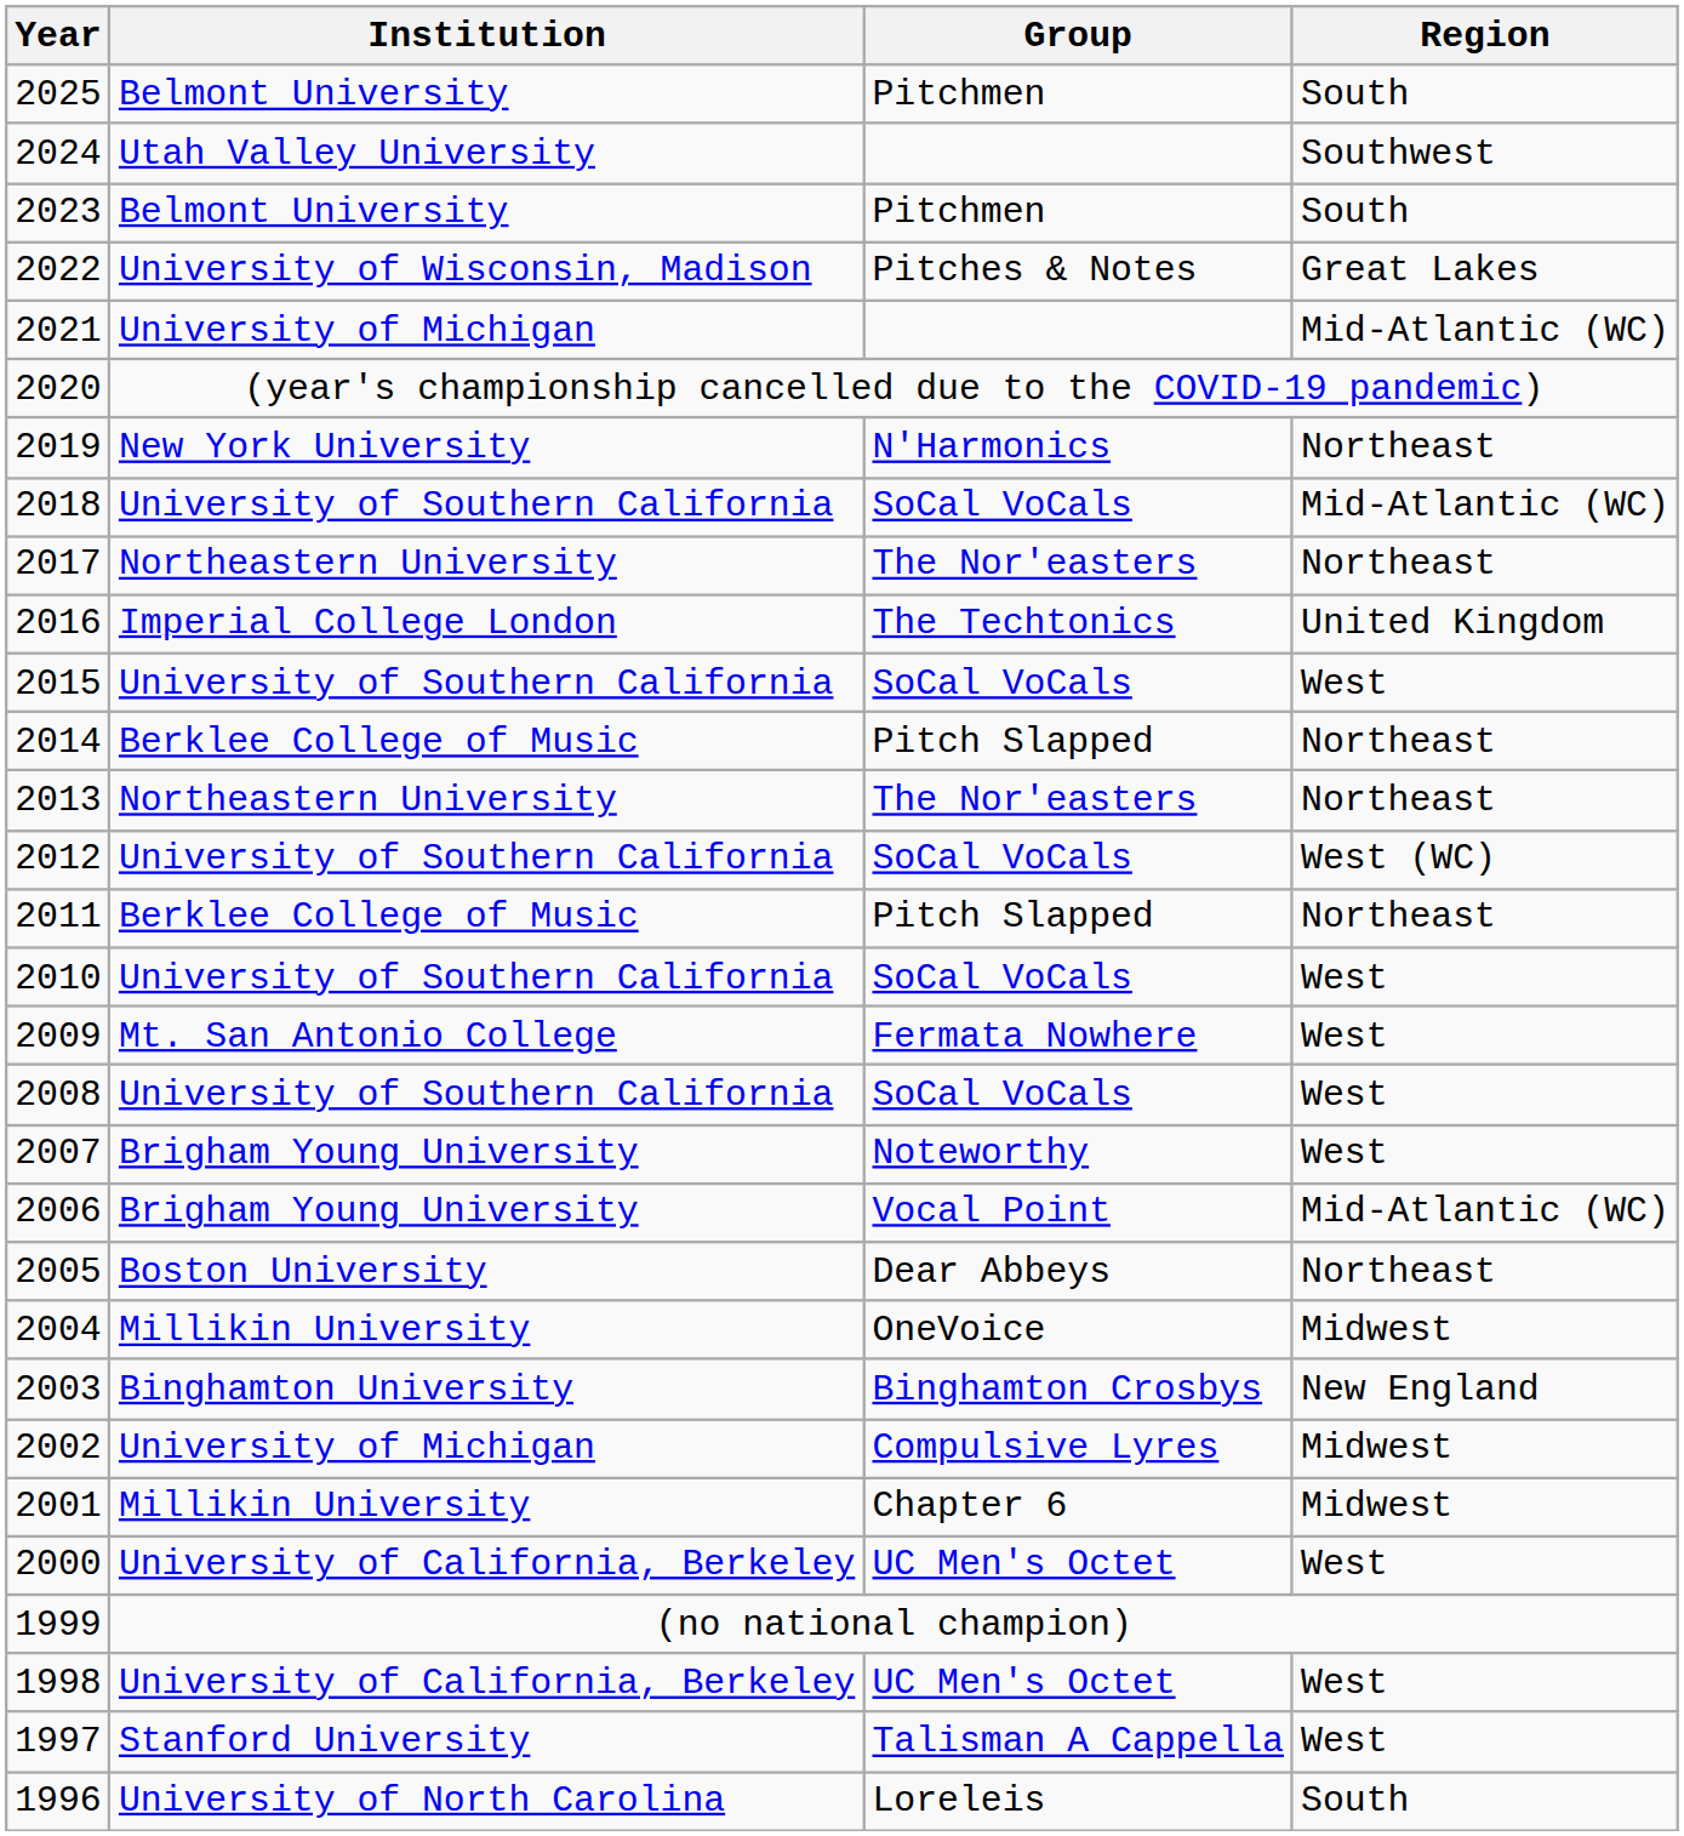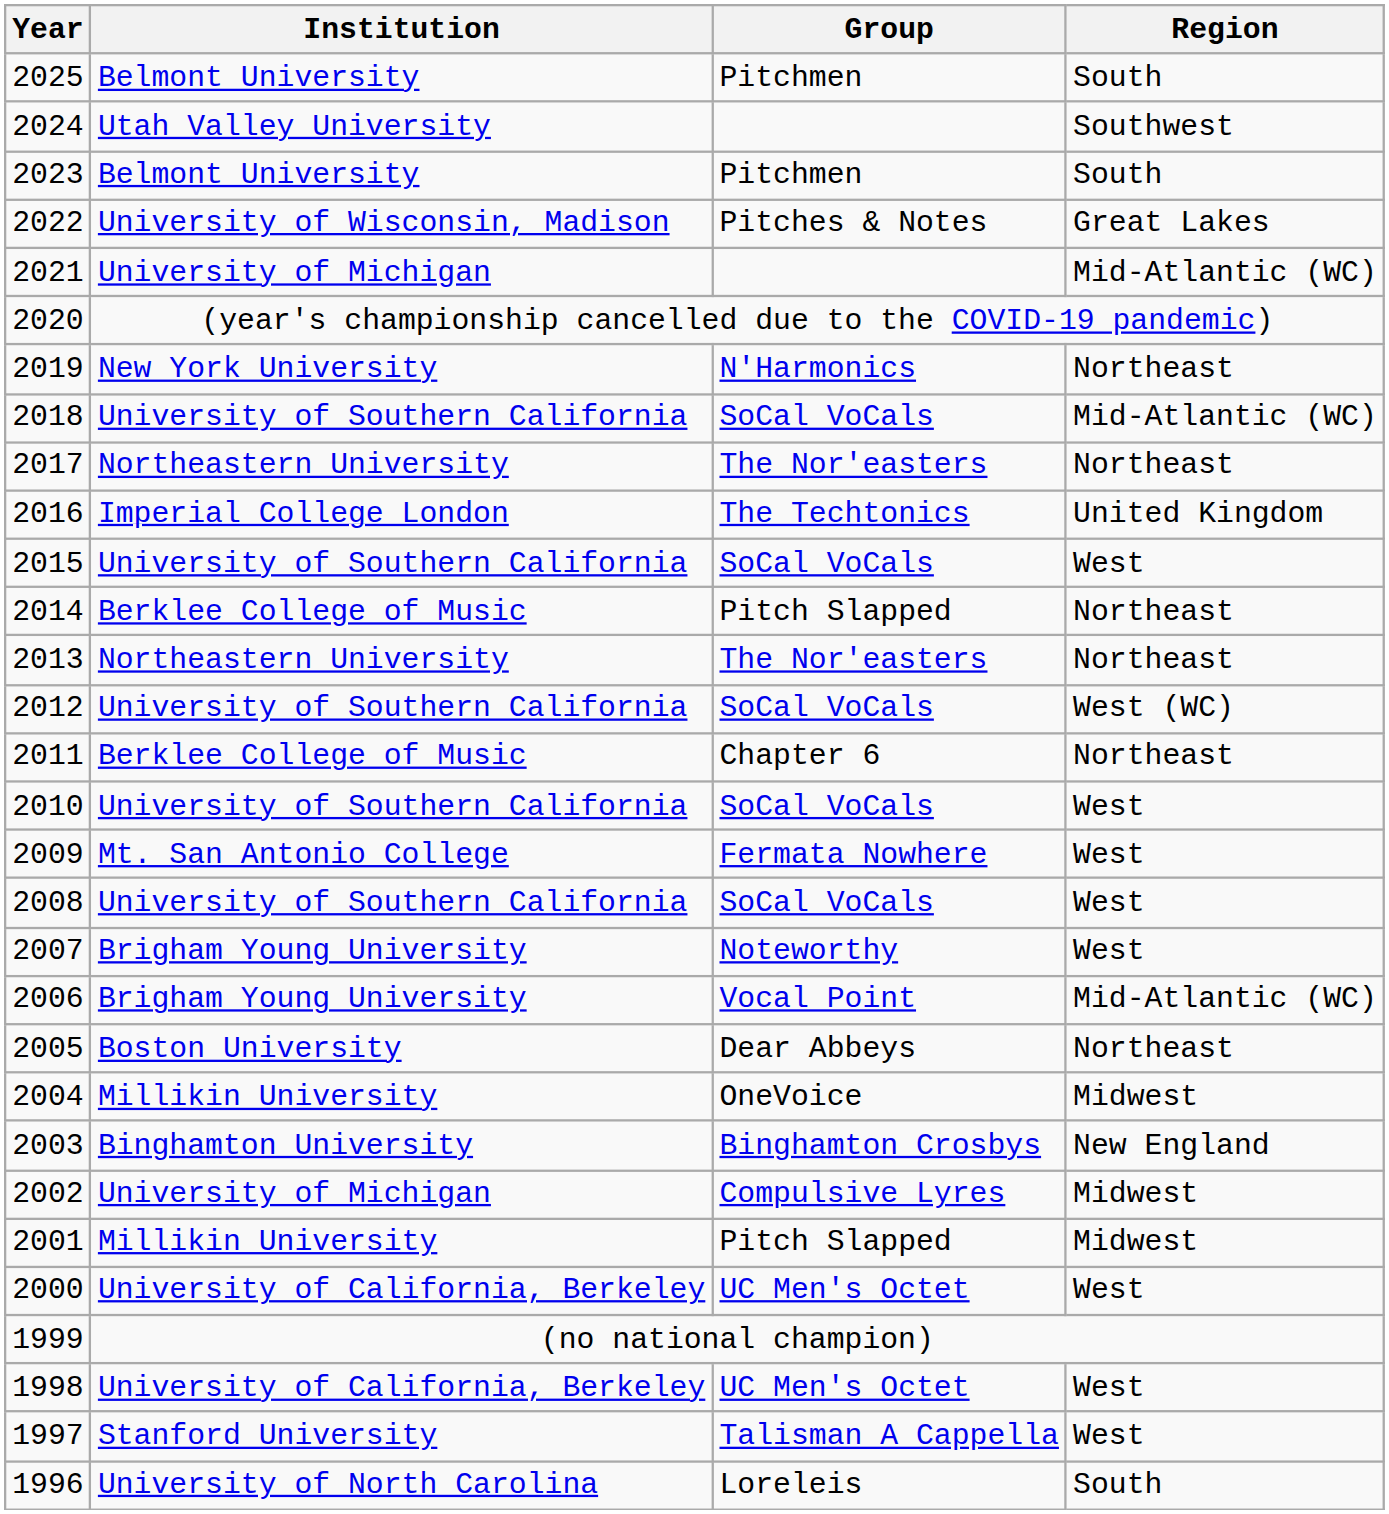2011 | Group: Pitch Slapped -> Chapter 6
2001 | Group: Chapter 6 -> Pitch Slapped
